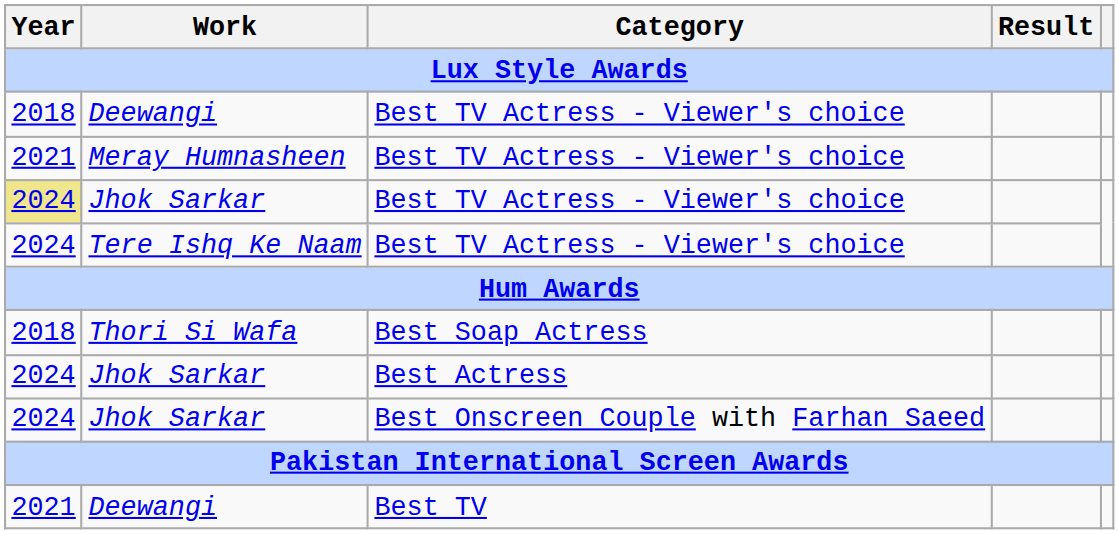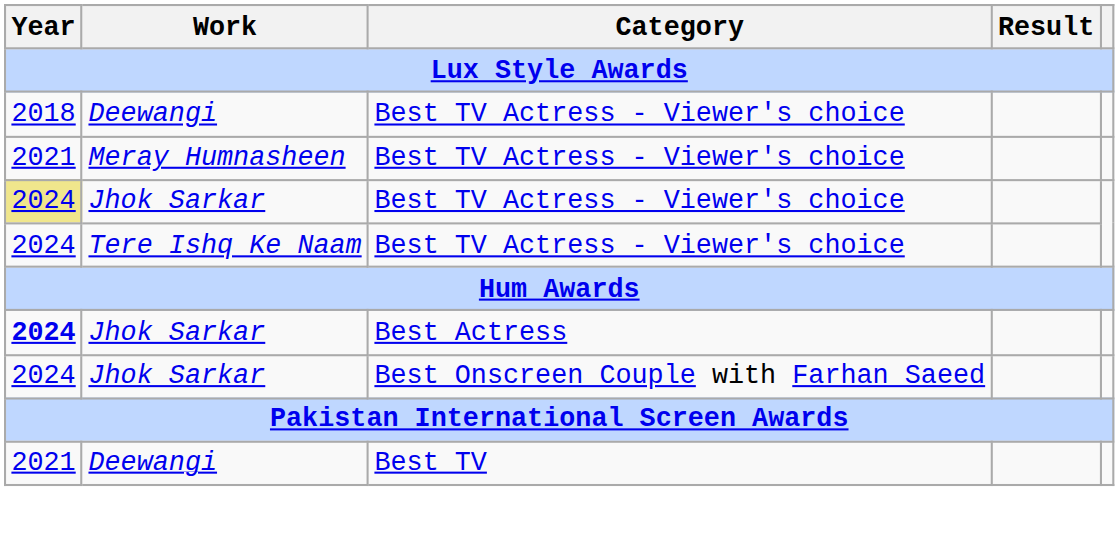- row: 2018 | Thori Si Wafa | Best Soap Actress
Jhok Sarkar / Best Actress | Year: normal -> bold
